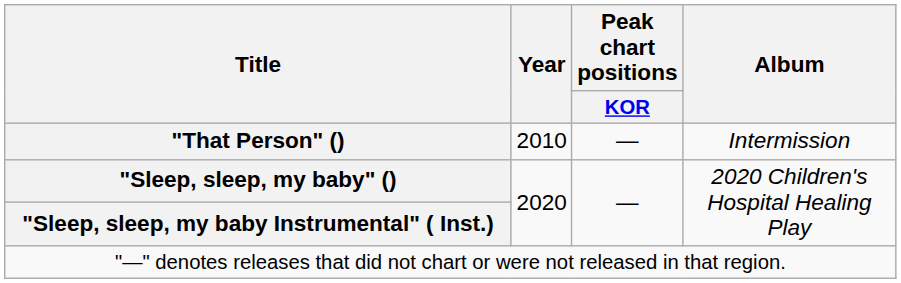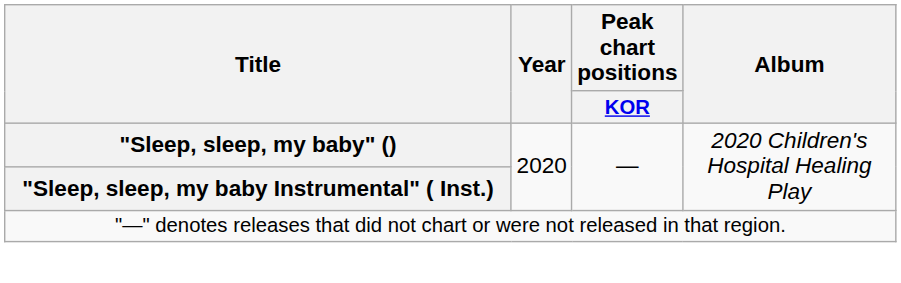- row: "That Person" () | 2010 | — | Intermission
